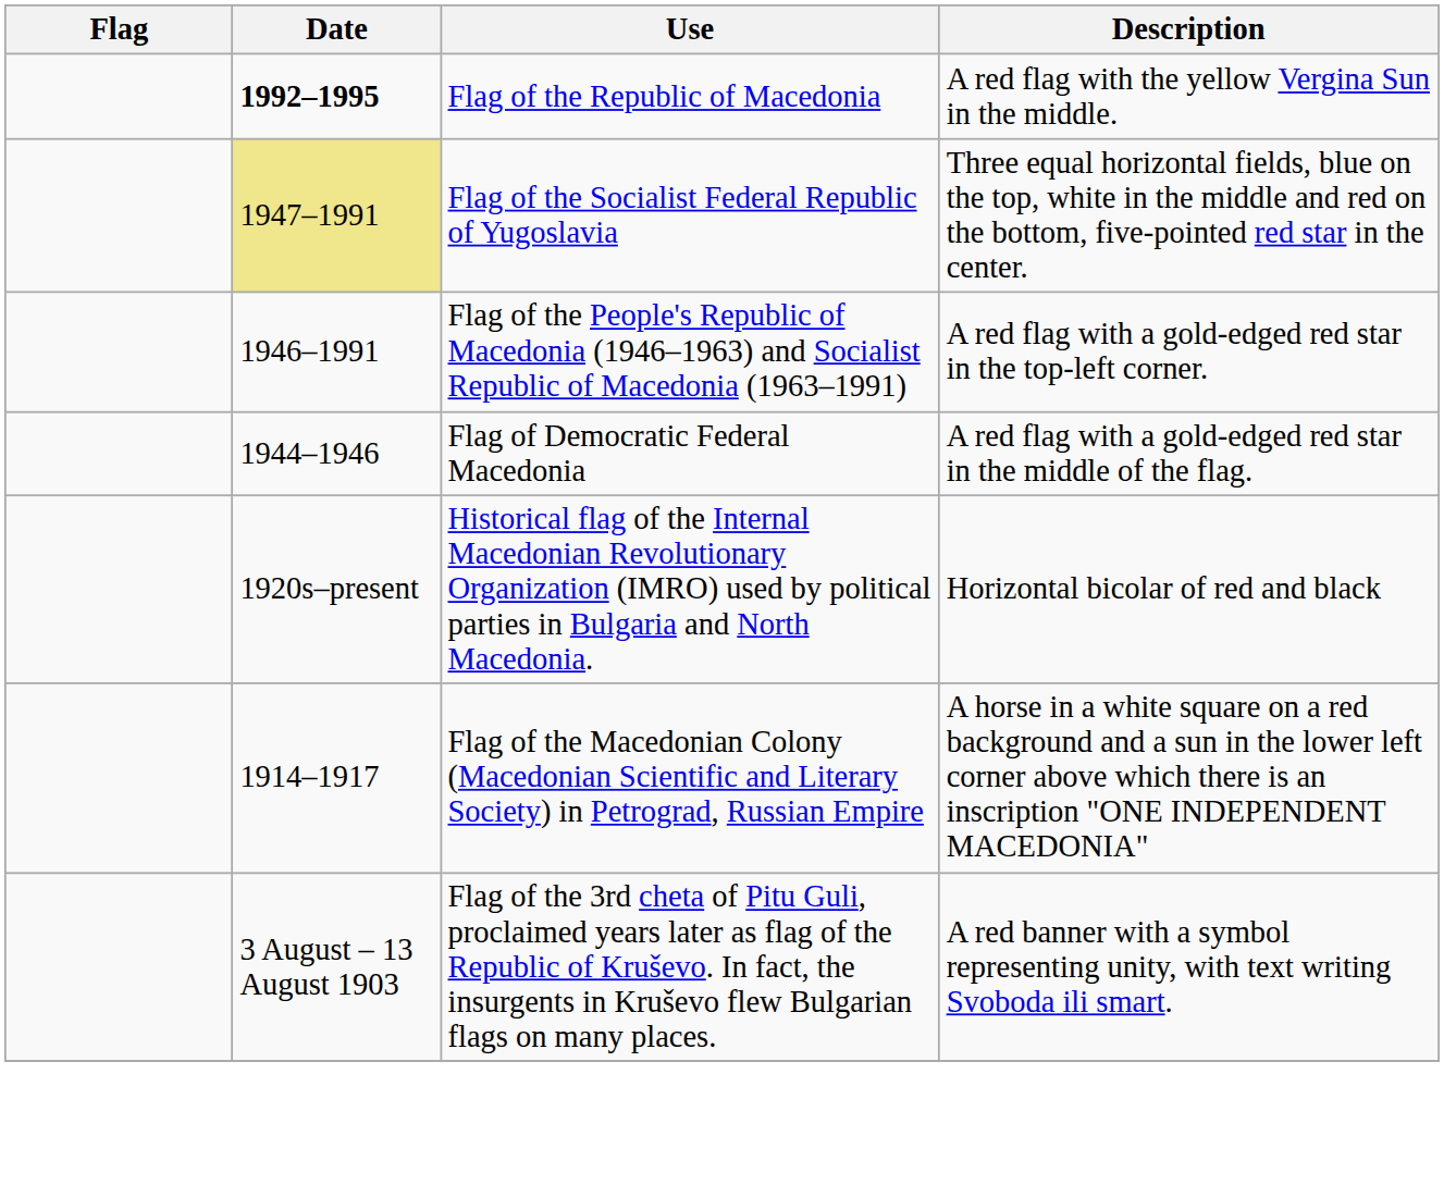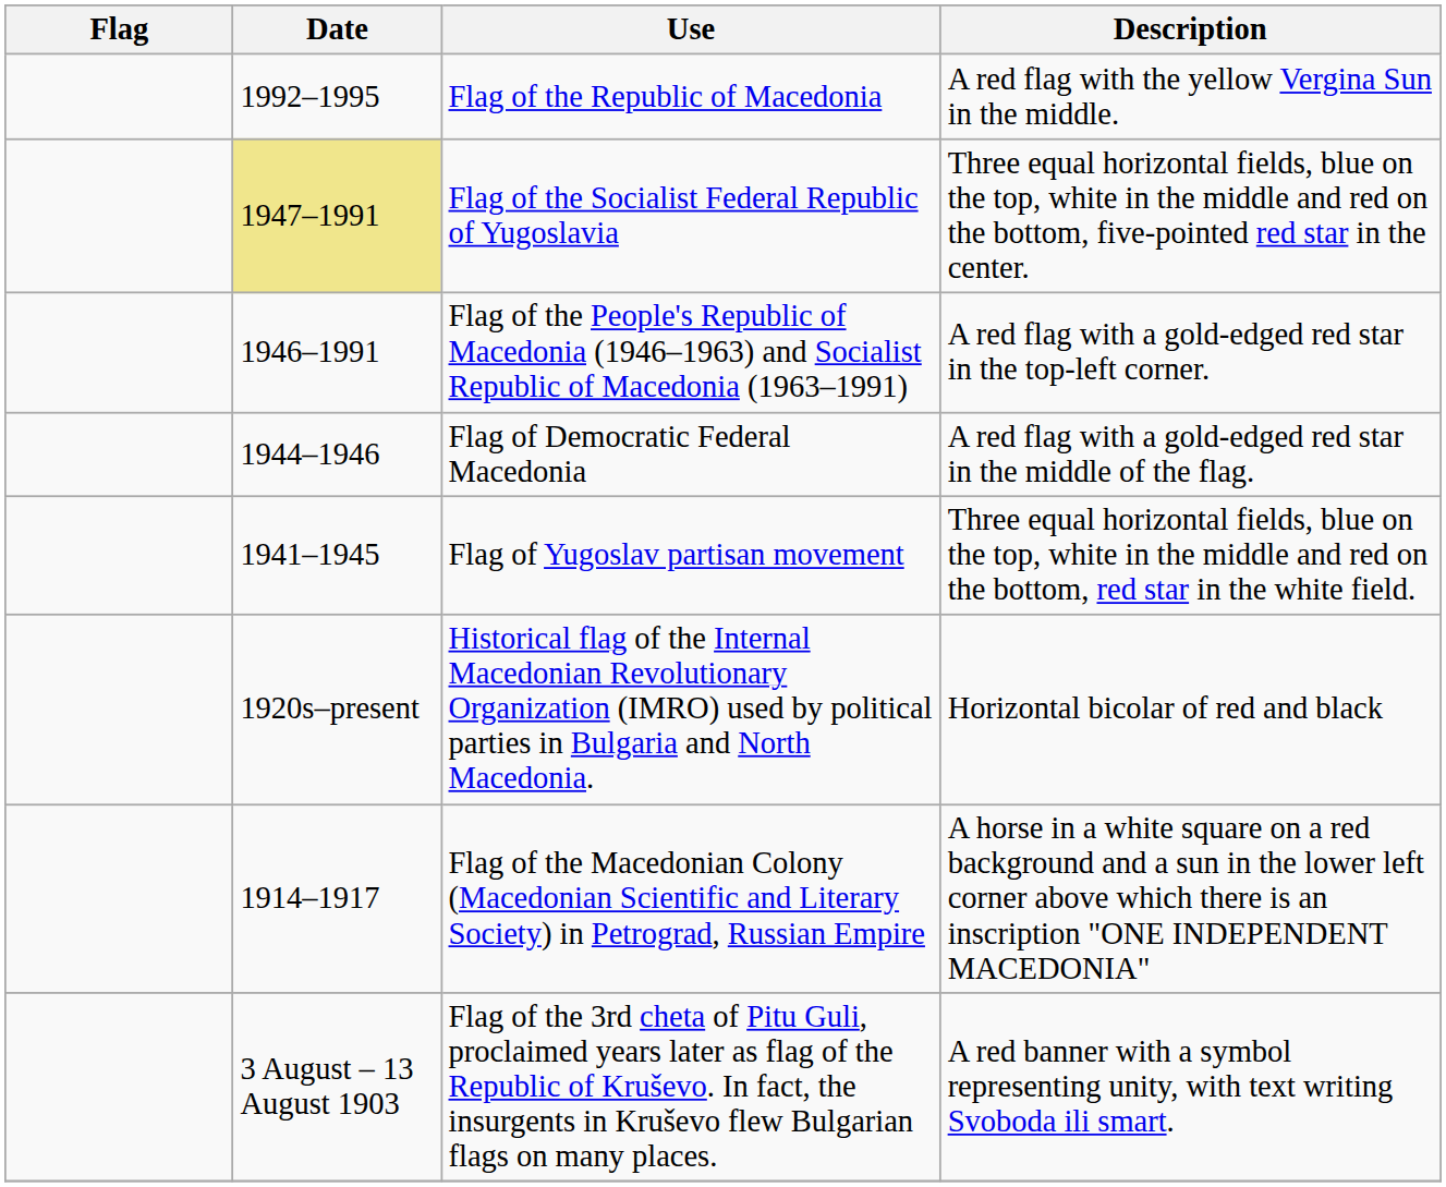Flag of the Republic of Macedonia | Date: bold -> normal
+ row: 1941–1945 | Flag of Yugoslav partisan movement | Three equal horizontal fields, blue on the top, white in the middle and red on the bottom, red star in the white field.
